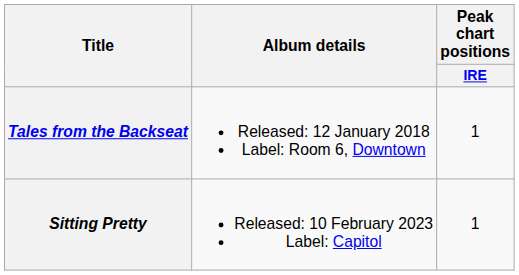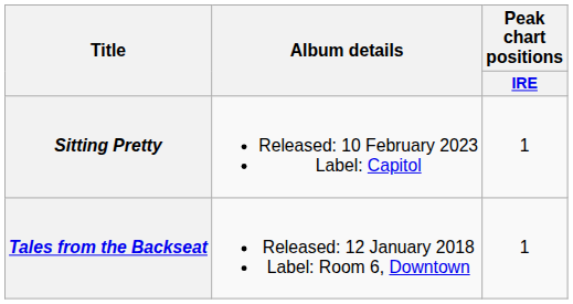rows swapped: Tales from the Backseat <-> Sitting Pretty
